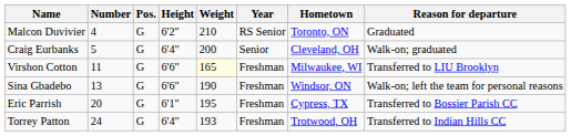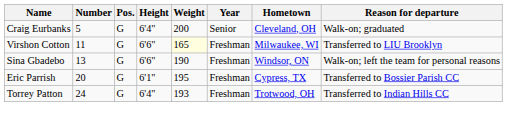- row: Malcon Duvivier | 4 | G | 6'2" | 210 | RS Senior | Toronto, ON | Graduated
